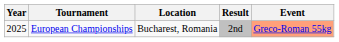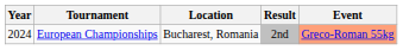European Championships | Year: 2025 -> 2024
